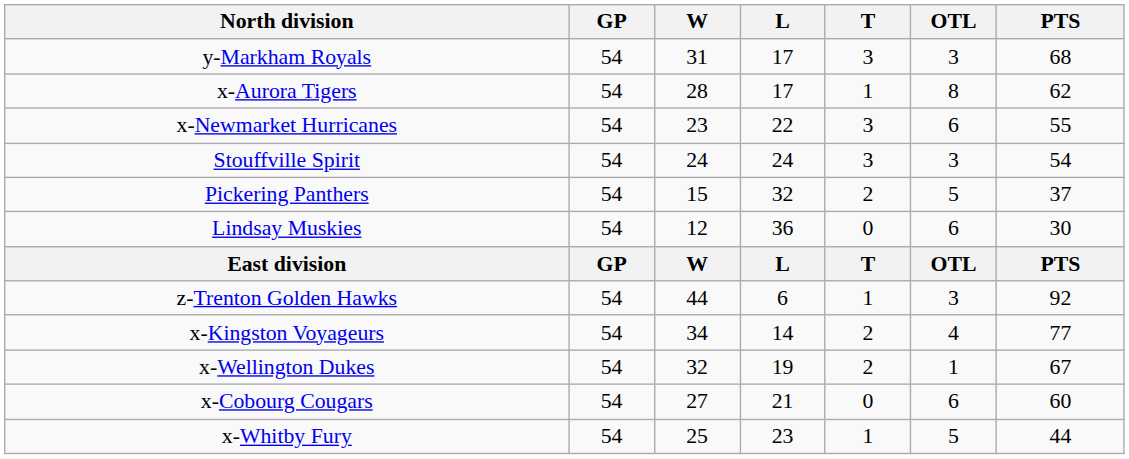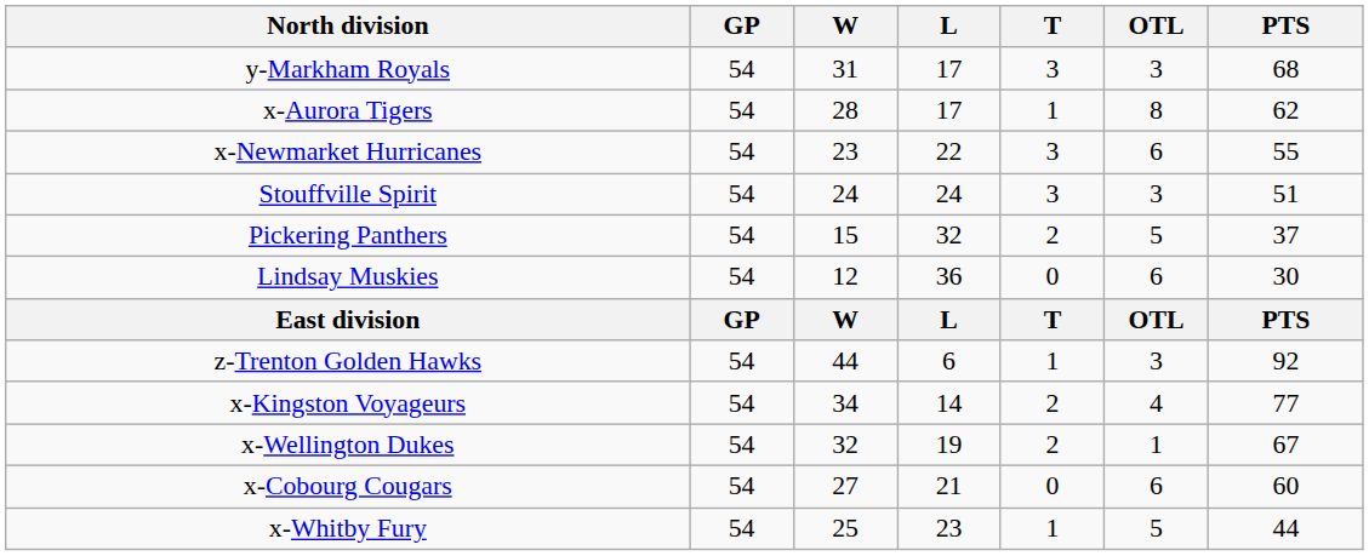Stouffville Spirit | PTS: 54 -> 51
